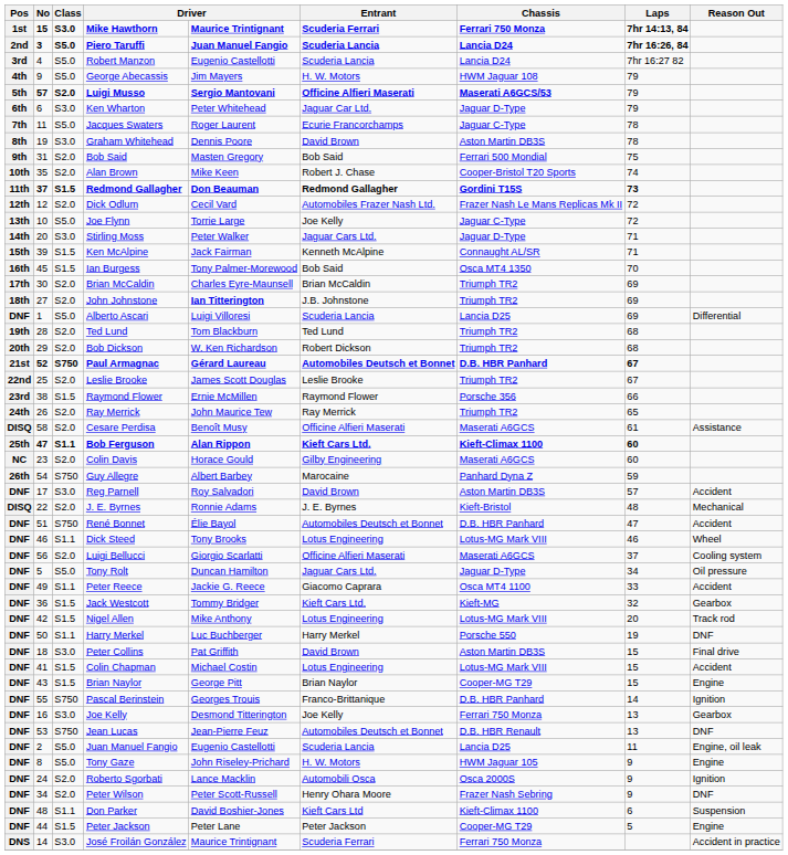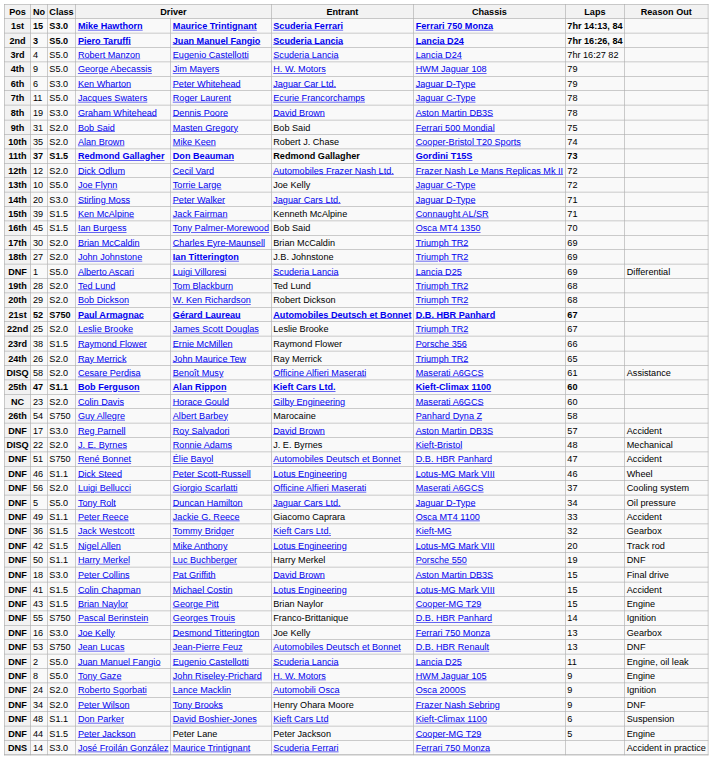- row: 5th | 57 | S2.0 | Luigi Musso | Sergio Mantovani | Officine Alfieri Maserati | Maserati A6GCS/53 | 79
Guy Allegre | Laps: 59 -> 58
Dick Steed | column 5: Tony Brooks -> Peter Scott-Russell
Peter Wilson | column 5: Peter Scott-Russell -> Tony Brooks
